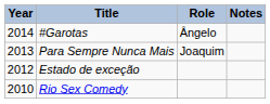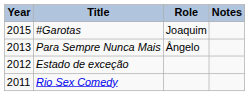#Garotas | Year: 2014 -> 2015
#Garotas | Role: Ângelo -> Joaquim
Para Sempre Nunca Mais | Role: Joaquim -> Ângelo
Rio Sex Comedy | Year: 2010 -> 2011
